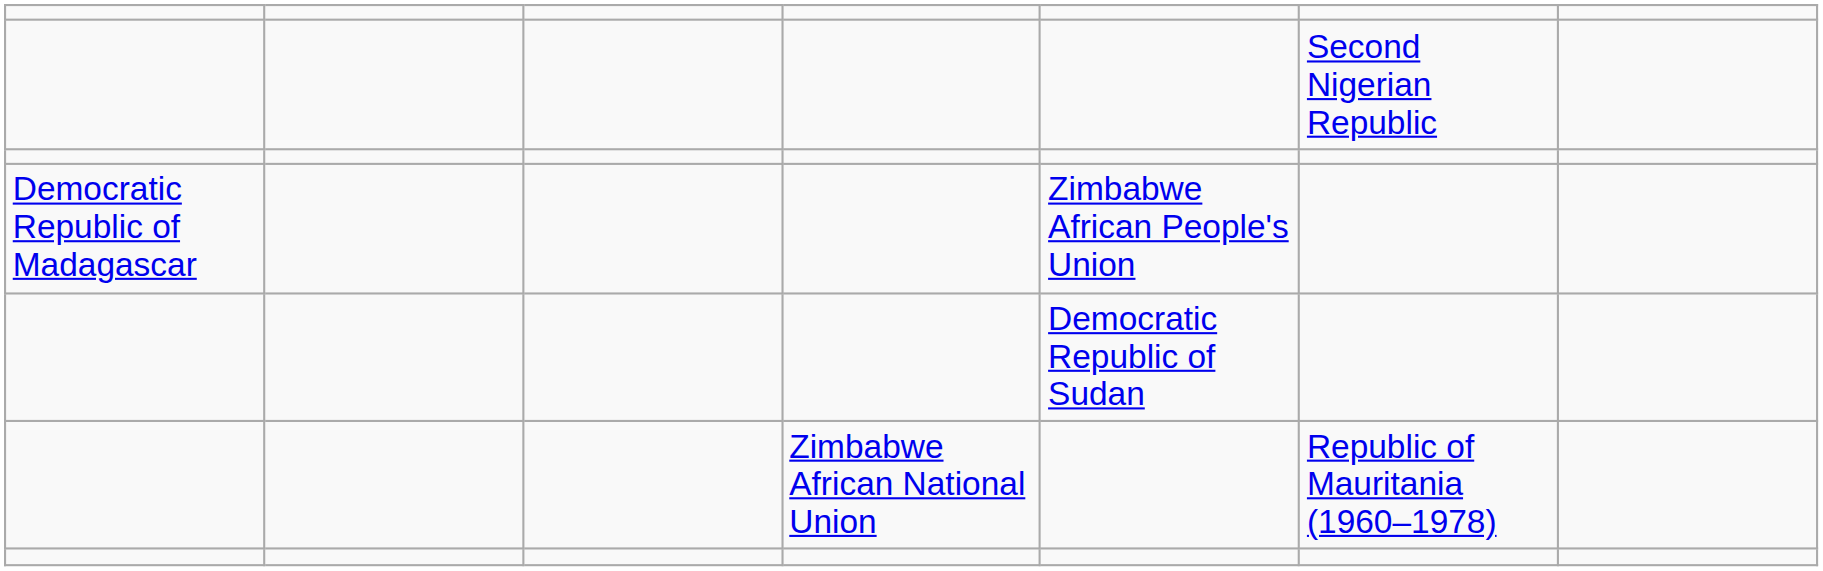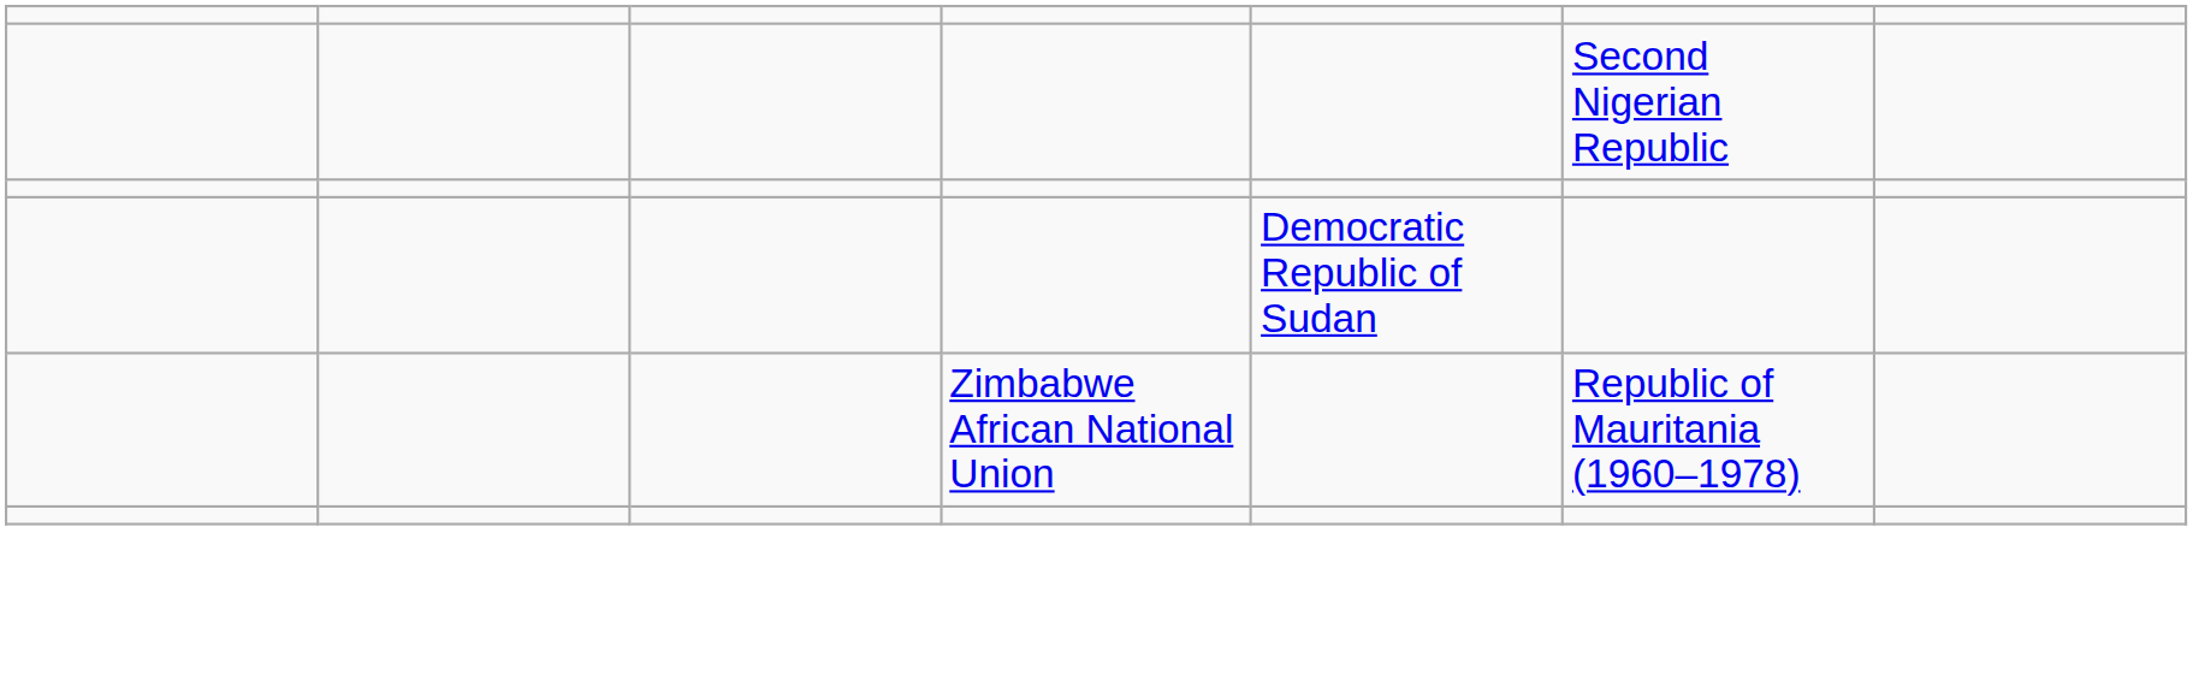- row: Democratic Republic of Madagascar | Zimbabwe African People's Union
